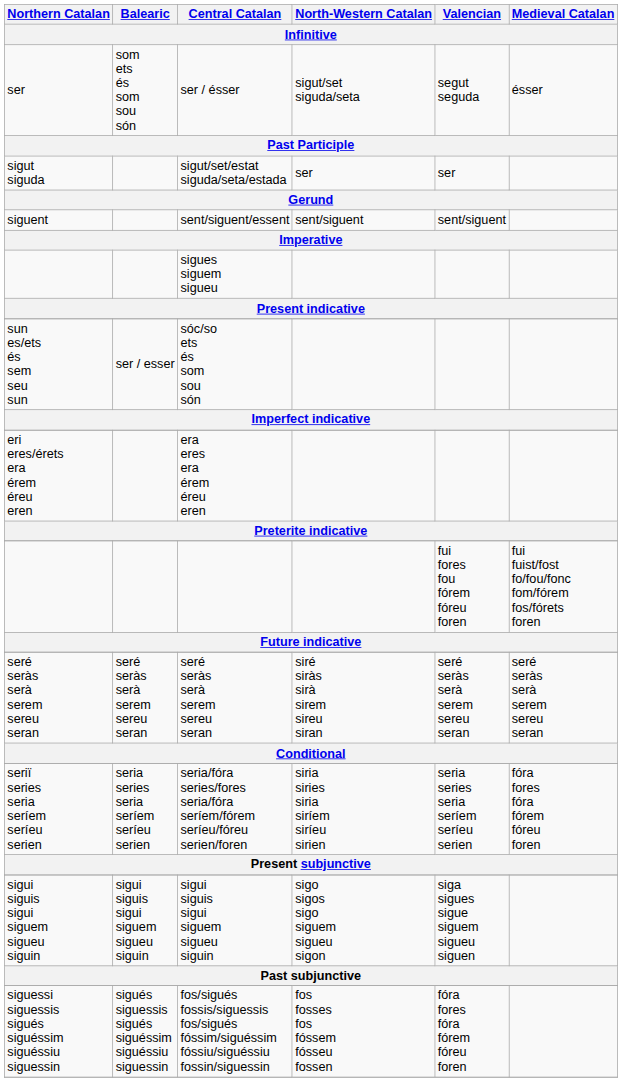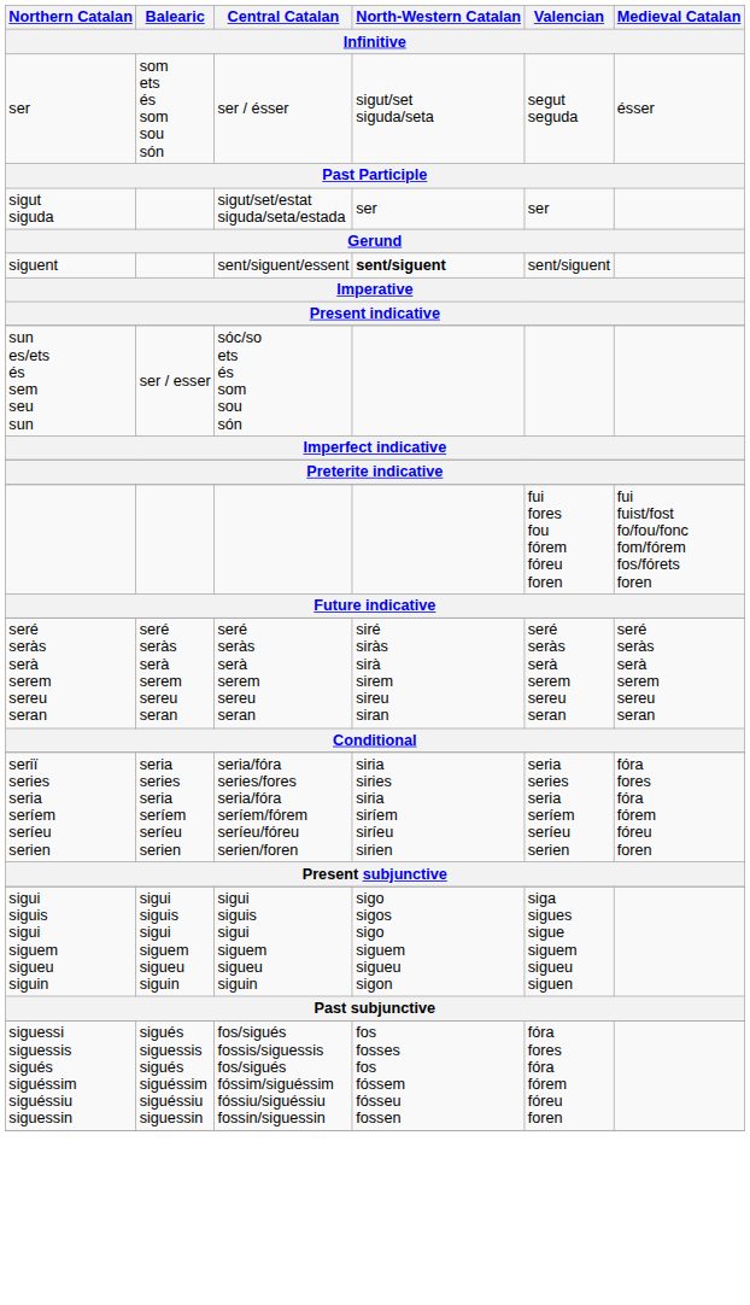sent/siguent/essent | North-Western Catalan: normal -> bold
- row: sigues siguem sigueu
- row: eri eres/érets era érem éreu eren | era eres era érem éreu eren
